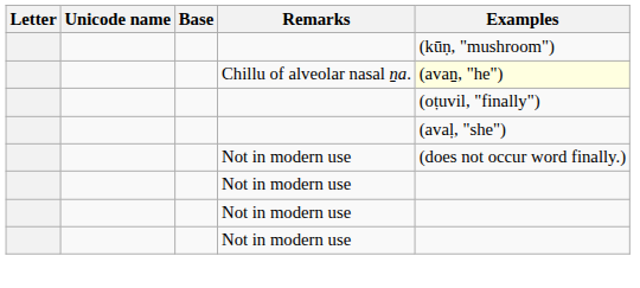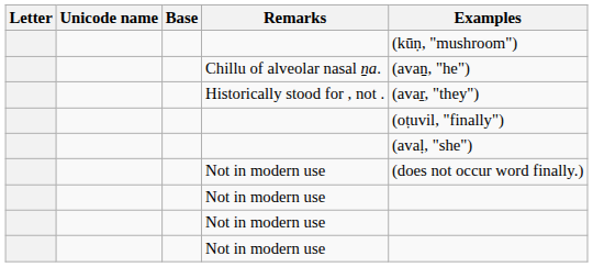Chillu of alveolar nasal ṉa. | Examples: lightyellow background -> no background
+ row: Historically stood for , not . | (avar̠, "they")
